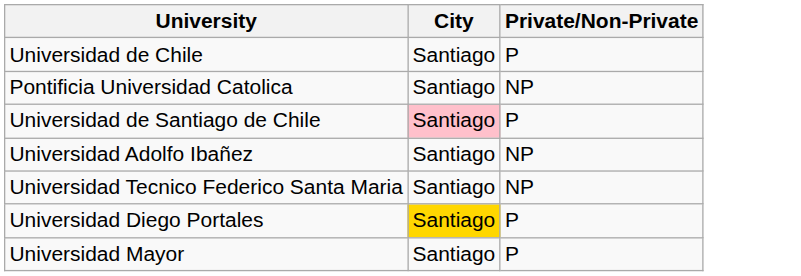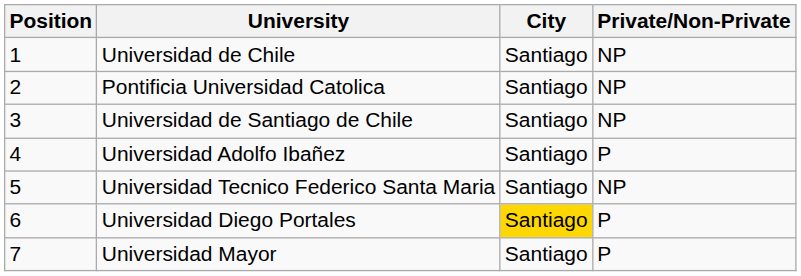+ column: Position | 1 | 2 | 3 | 4 | 5 | 6 | 7
Universidad de Chile | Private/Non-Private: P -> NP
Universidad de Santiago de Chile | City: pink background -> no background
Universidad de Santiago de Chile | Private/Non-Private: P -> NP
Universidad Adolfo Ibañez | Private/Non-Private: NP -> P
